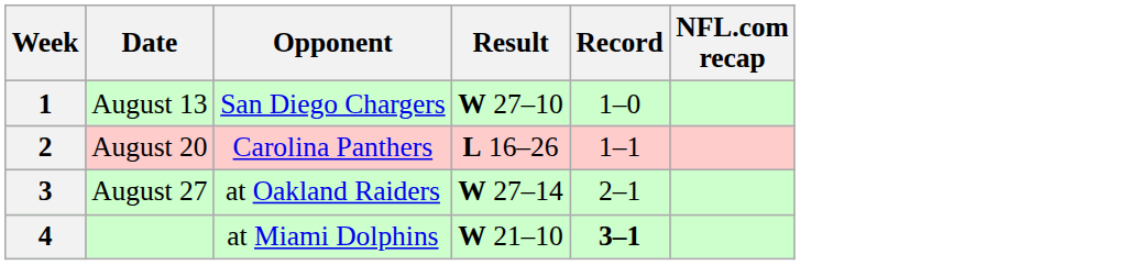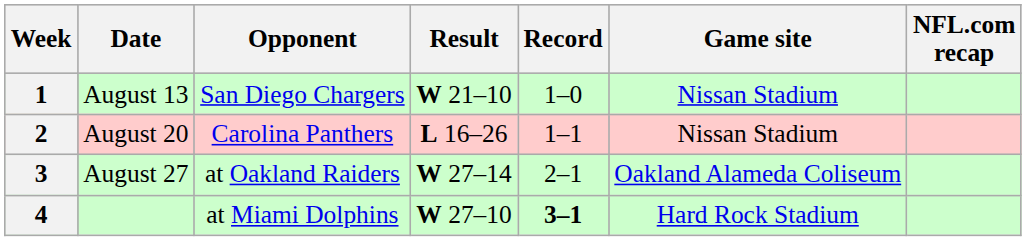+ column: Game site | Nissan Stadium | Nissan Stadium | Oakland Alameda Coliseum | Hard Rock Stadium
1 | Result: W 27–10 -> W 21–10
4 | Result: W 21–10 -> W 27–10
